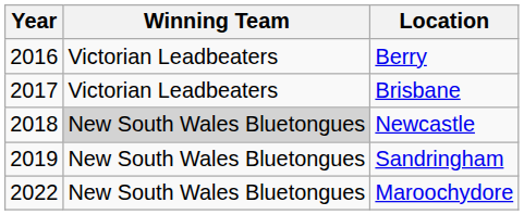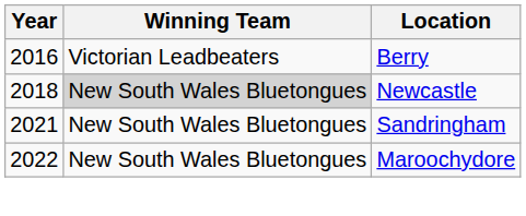- row: 2017 | Victorian Leadbeaters | Brisbane
Sandringham | Year: 2019 -> 2021
